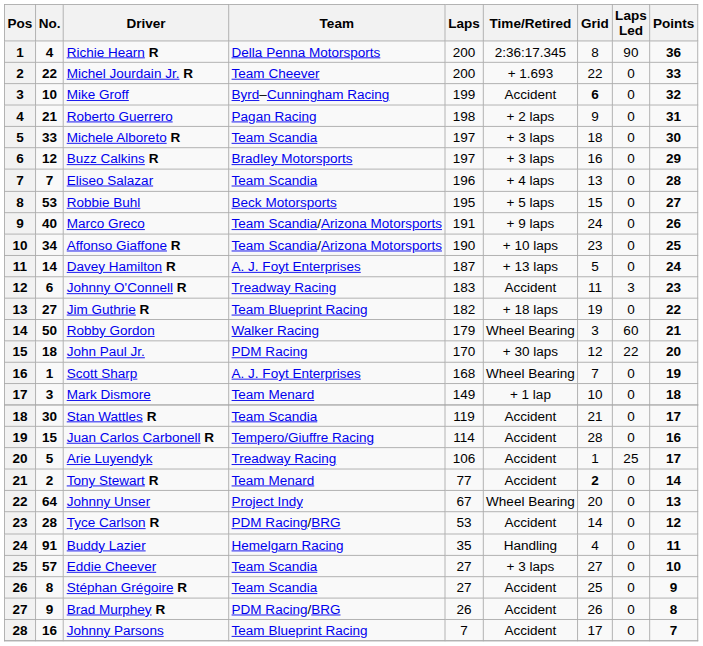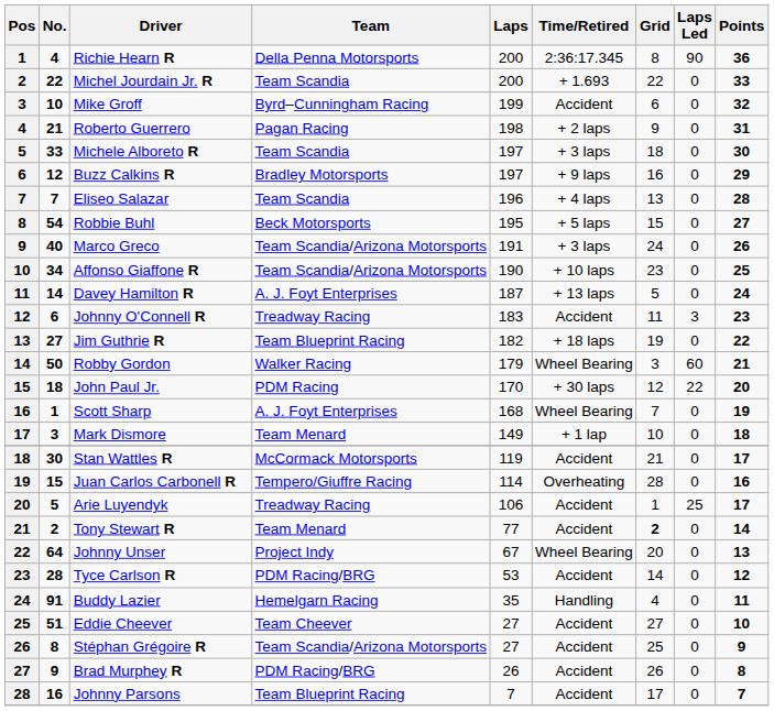Michel Jourdain Jr. R | Team: Team Cheever -> Team Scandia
Mike Groff | Grid: bold -> normal
Buzz Calkins R | Time/Retired: + 3 laps -> + 9 laps
Robbie Buhl | No.: 53 -> 54
Marco Greco | Time/Retired: + 9 laps -> + 3 laps
Stan Wattles R | Team: Team Scandia -> McCormack Motorsports
Juan Carlos Carbonell R | Time/Retired: Accident -> Overheating
Eddie Cheever | No.: 57 -> 51
Eddie Cheever | Team: Team Scandia -> Team Cheever
Eddie Cheever | Time/Retired: + 3 laps -> Accident
Stéphan Grégoire R | Team: Team Scandia -> Team Scandia/Arizona Motorsports
